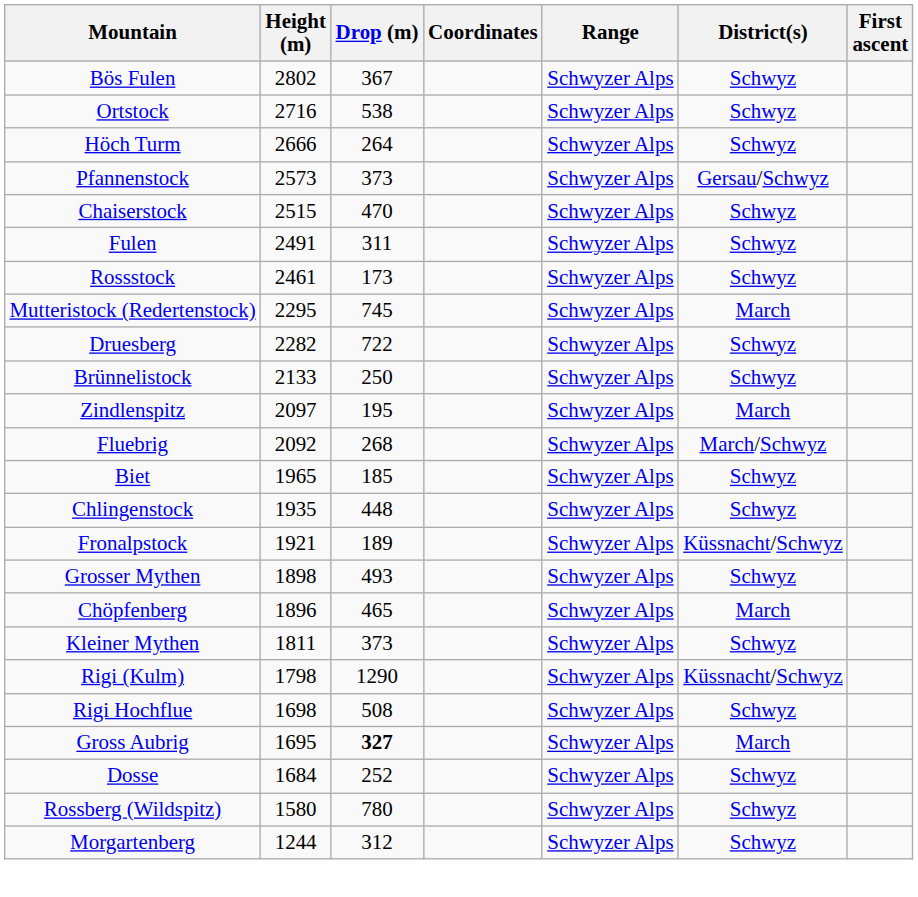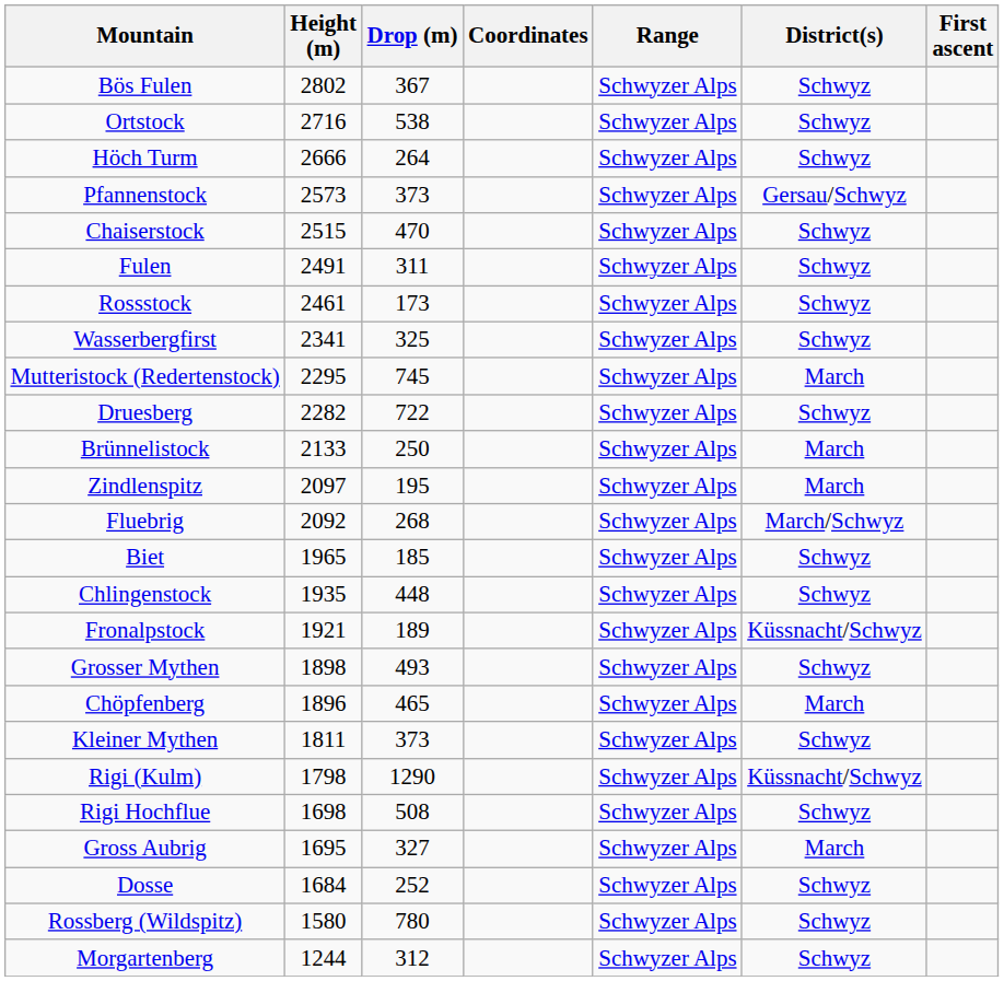+ row: Wasserbergfirst | 2341 | 325 | Schwyzer Alps | Schwyz
Brünnelistock | District(s): Schwyz -> March
Gross Aubrig | Drop (m): bold -> normal
